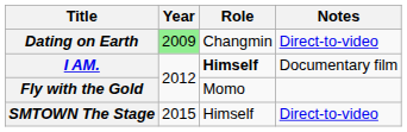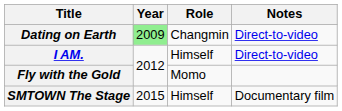I AM. | Role: bold -> normal
I AM. | Notes: Documentary film -> Direct-to-video
SMTOWN The Stage | Notes: Direct-to-video -> Documentary film
